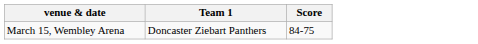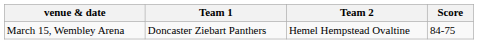+ column: Team 2 | Hemel Hempstead Ovaltine
